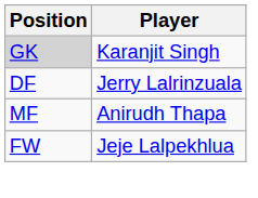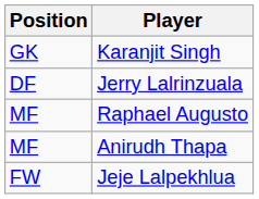Karanjit Singh | Position: lightgrey background -> no background
+ row: MF | Raphael Augusto
